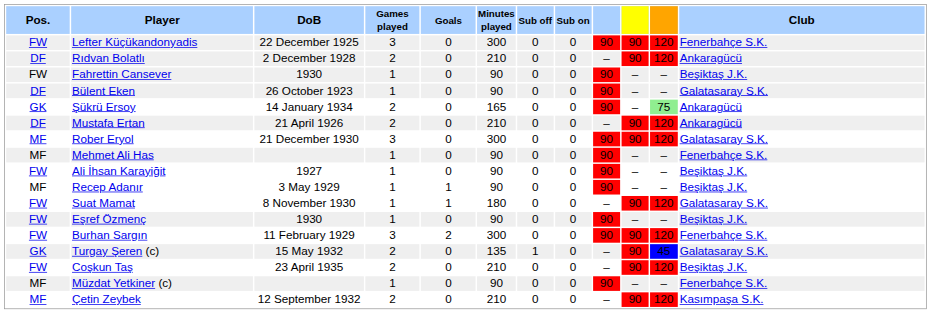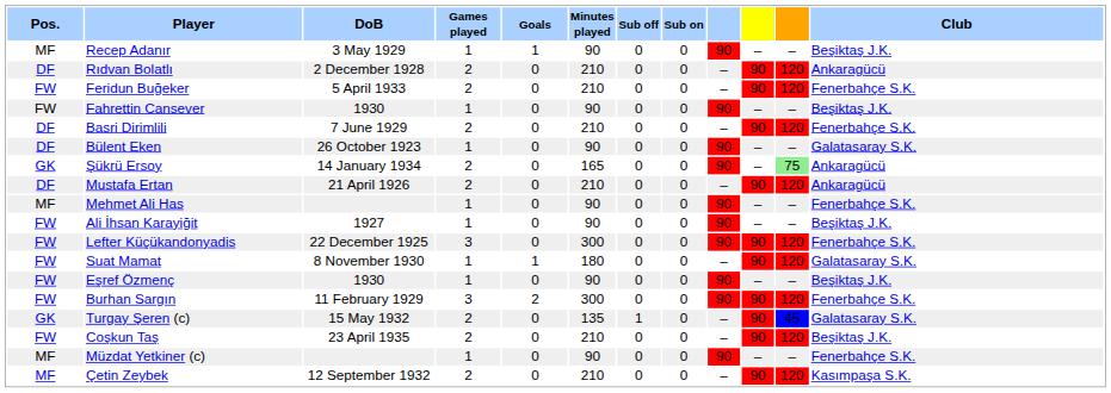rows swapped: Recep Adanır <-> Lefter Küçükandonyadis
+ row: FW | Feridun Buğeker | 5 April 1933 | 2 | 0 | 210 | 0 | 0 | – | 90 | 120 | Fenerbahçe S.K.
+ row: DF | Basri Dirimlili | 7 June 1929 | 2 | 0 | 210 | 0 | 0 | – | 90 | 120 | Fenerbahçe S.K.
- row: MF | Rober Eryol | 21 December 1930 | 3 | 0 | 300 | 0 | 0 | 90 | 90 | 120 | Galatasaray S.K.
